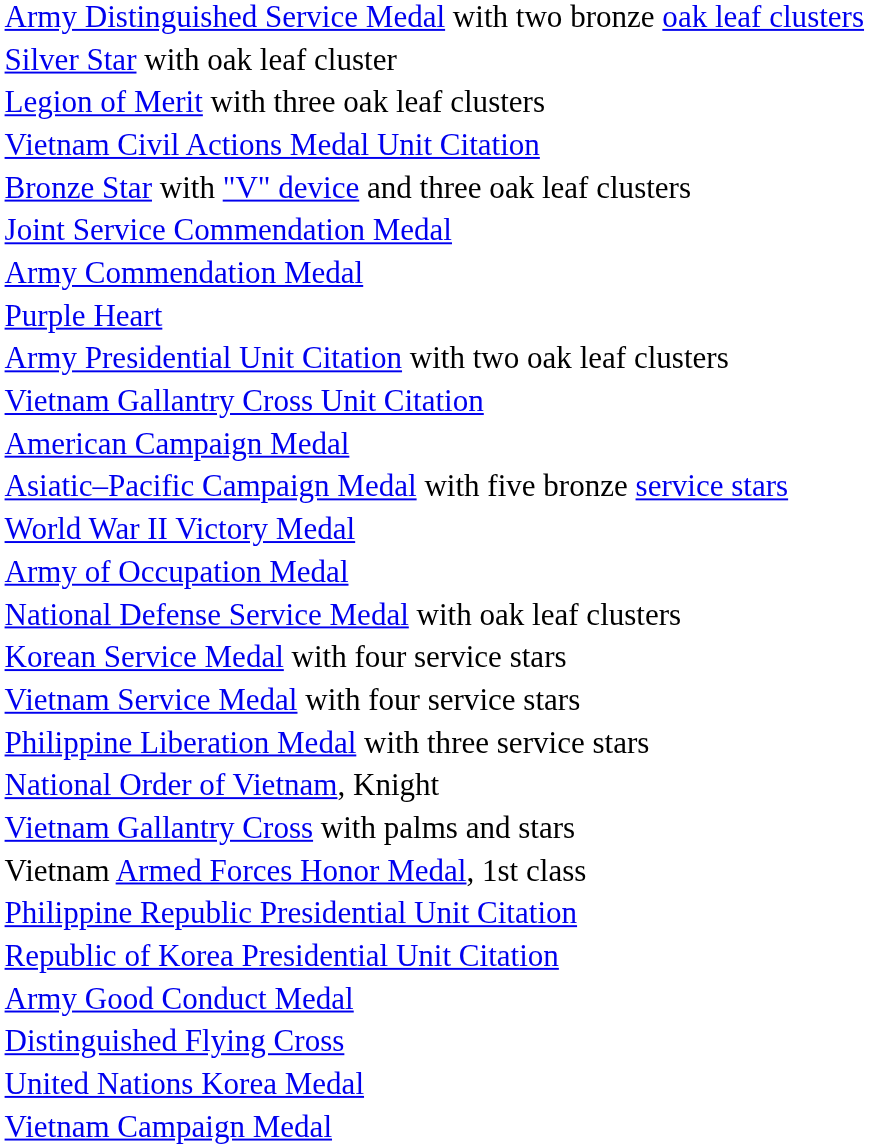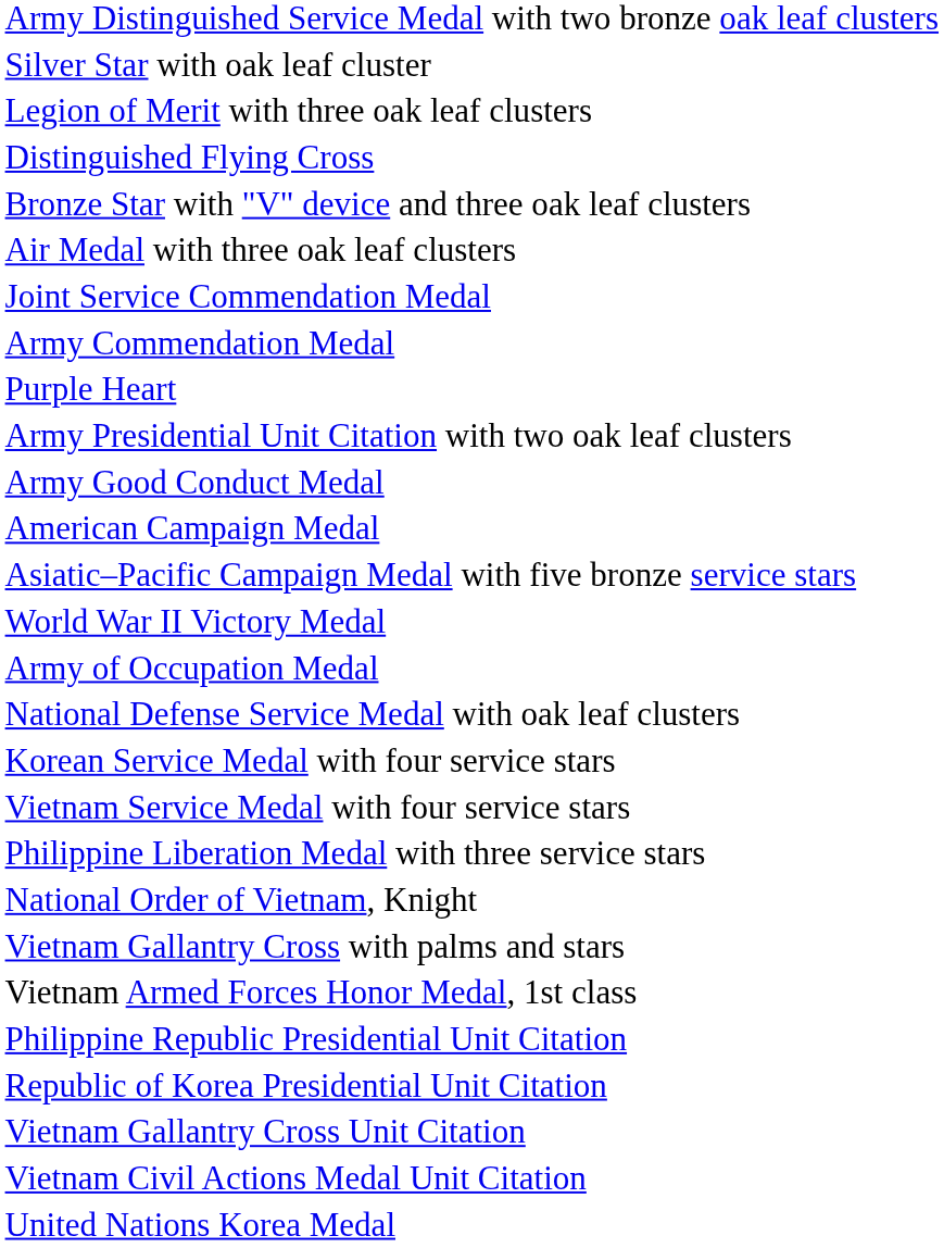rows swapped: Distinguished Flying Cross <-> Vietnam Civil Actions Medal Unit Citation
+ row: Air Medal with three oak leaf clusters
rows swapped: Army Good Conduct Medal <-> Vietnam Gallantry Cross Unit Citation
- row: Vietnam Campaign Medal
